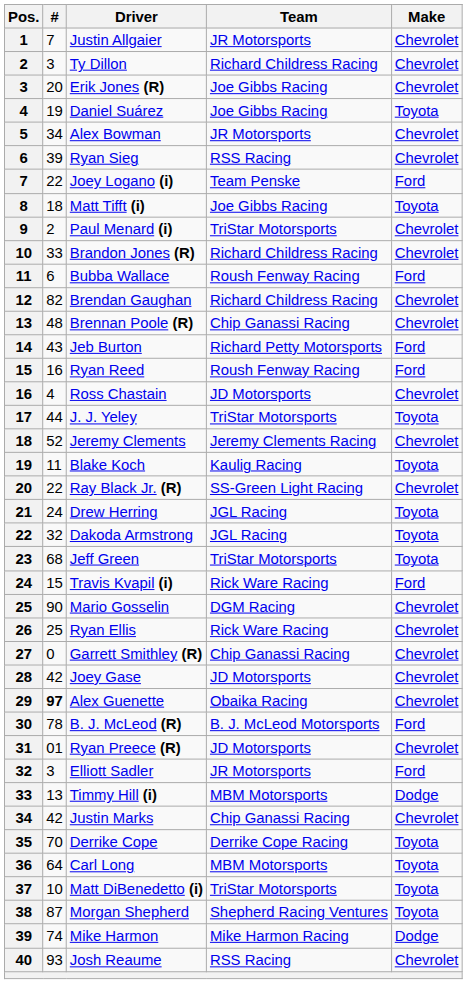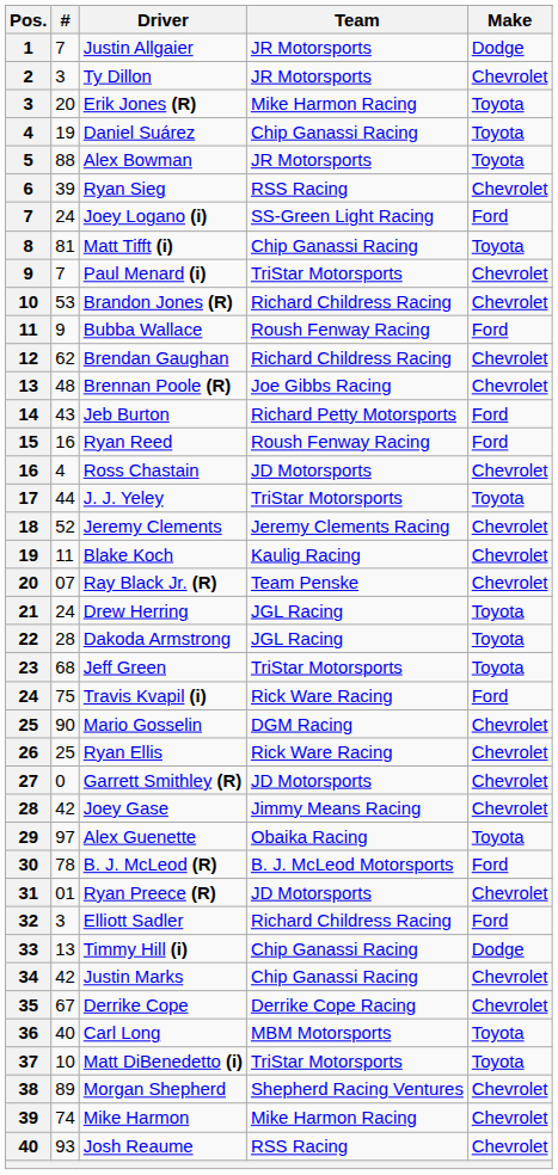Justin Allgaier | Make: Chevrolet -> Dodge
Ty Dillon | Team: Richard Childress Racing -> JR Motorsports
Erik Jones (R) | Team: Joe Gibbs Racing -> Mike Harmon Racing
Erik Jones (R) | Make: Chevrolet -> Toyota
Daniel Suárez | Team: Joe Gibbs Racing -> Chip Ganassi Racing
Alex Bowman | #: 34 -> 88
Alex Bowman | Make: Chevrolet -> Toyota
Joey Logano (i) | #: 22 -> 24
Joey Logano (i) | Team: Team Penske -> SS-Green Light Racing
Matt Tifft (i) | #: 18 -> 81
Matt Tifft (i) | Team: Joe Gibbs Racing -> Chip Ganassi Racing
Paul Menard (i) | #: 2 -> 7
Brandon Jones (R) | #: 33 -> 53
Bubba Wallace | #: 6 -> 9
Brendan Gaughan | #: 82 -> 62
Brennan Poole (R) | Team: Chip Ganassi Racing -> Joe Gibbs Racing
Blake Koch | Make: Toyota -> Chevrolet
Ray Black Jr. (R) | #: 22 -> 07
Ray Black Jr. (R) | Team: SS-Green Light Racing -> Team Penske
Dakoda Armstrong | #: 32 -> 28
Travis Kvapil (i) | #: 15 -> 75
Garrett Smithley (R) | Team: Chip Ganassi Racing -> JD Motorsports
Joey Gase | Team: JD Motorsports -> Jimmy Means Racing
Alex Guenette | #: bold -> normal
Alex Guenette | Make: Chevrolet -> Toyota
Elliott Sadler | Team: JR Motorsports -> Richard Childress Racing
Timmy Hill (i) | Team: MBM Motorsports -> Chip Ganassi Racing
Derrike Cope | #: 70 -> 67
Derrike Cope | Make: Toyota -> Chevrolet
Carl Long | #: 64 -> 40
Morgan Shepherd | #: 87 -> 89
Morgan Shepherd | Make: Toyota -> Chevrolet
Mike Harmon | Make: Dodge -> Chevrolet
